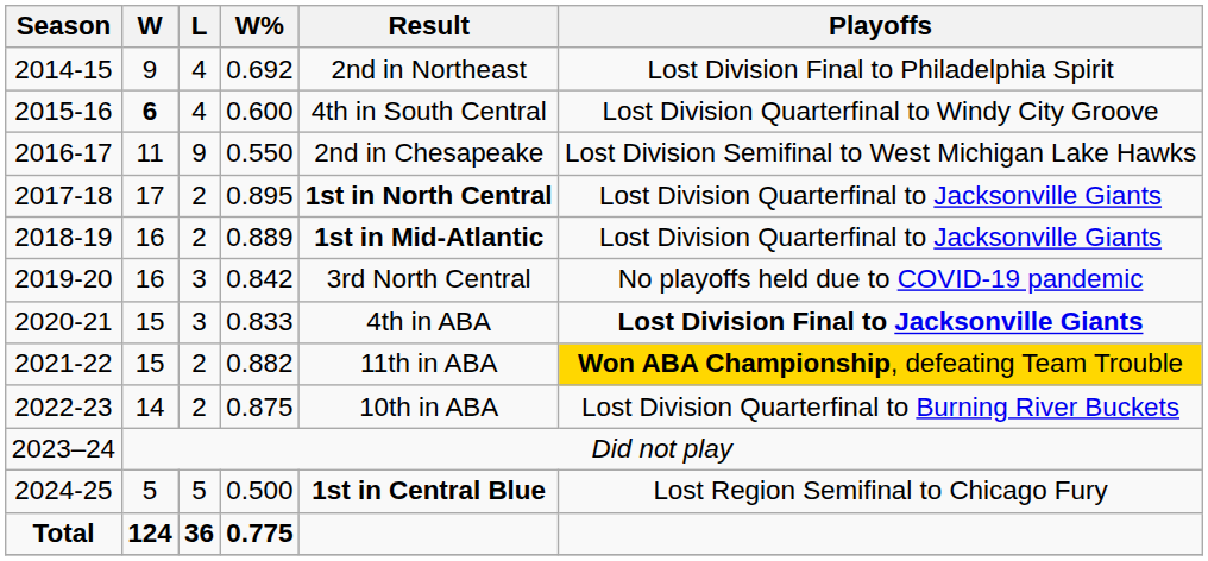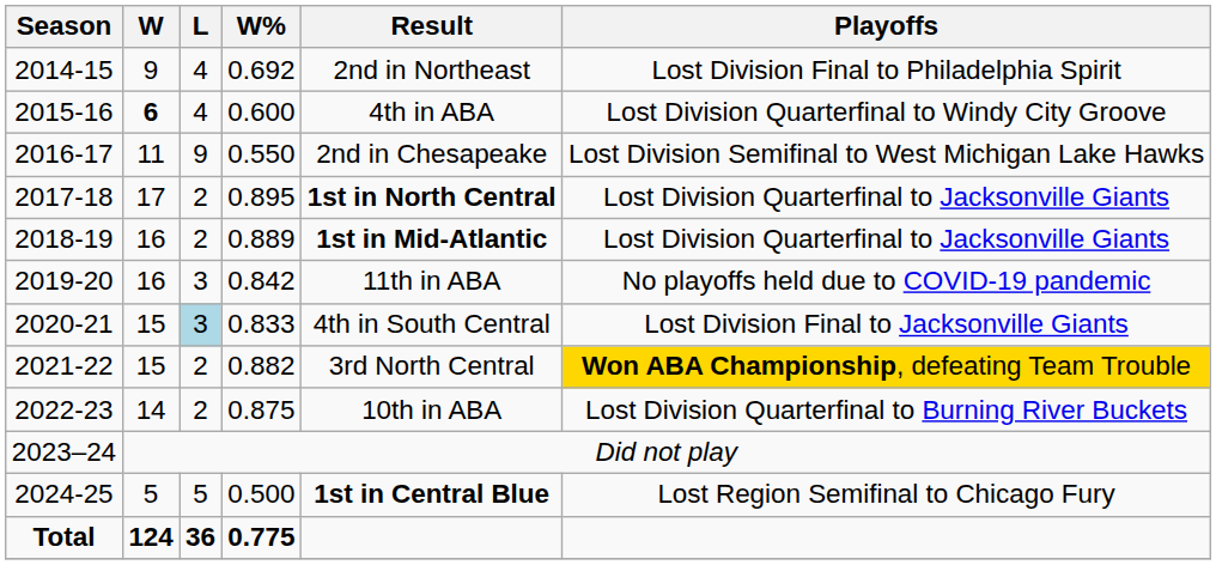2015-16 | Result: 4th in South Central -> 4th in ABA
2019-20 | Result: 3rd North Central -> 11th in ABA
2020-21 | L: no background -> lightblue background
2020-21 | Result: 4th in ABA -> 4th in South Central
2020-21 | Playoffs: bold -> normal
2021-22 | Result: 11th in ABA -> 3rd North Central
